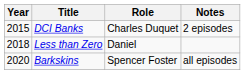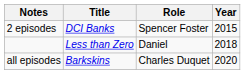columns swapped: Year <-> Notes
DCI Banks | Role: Charles Duquet -> Spencer Foster
Barkskins | Role: Spencer Foster -> Charles Duquet
